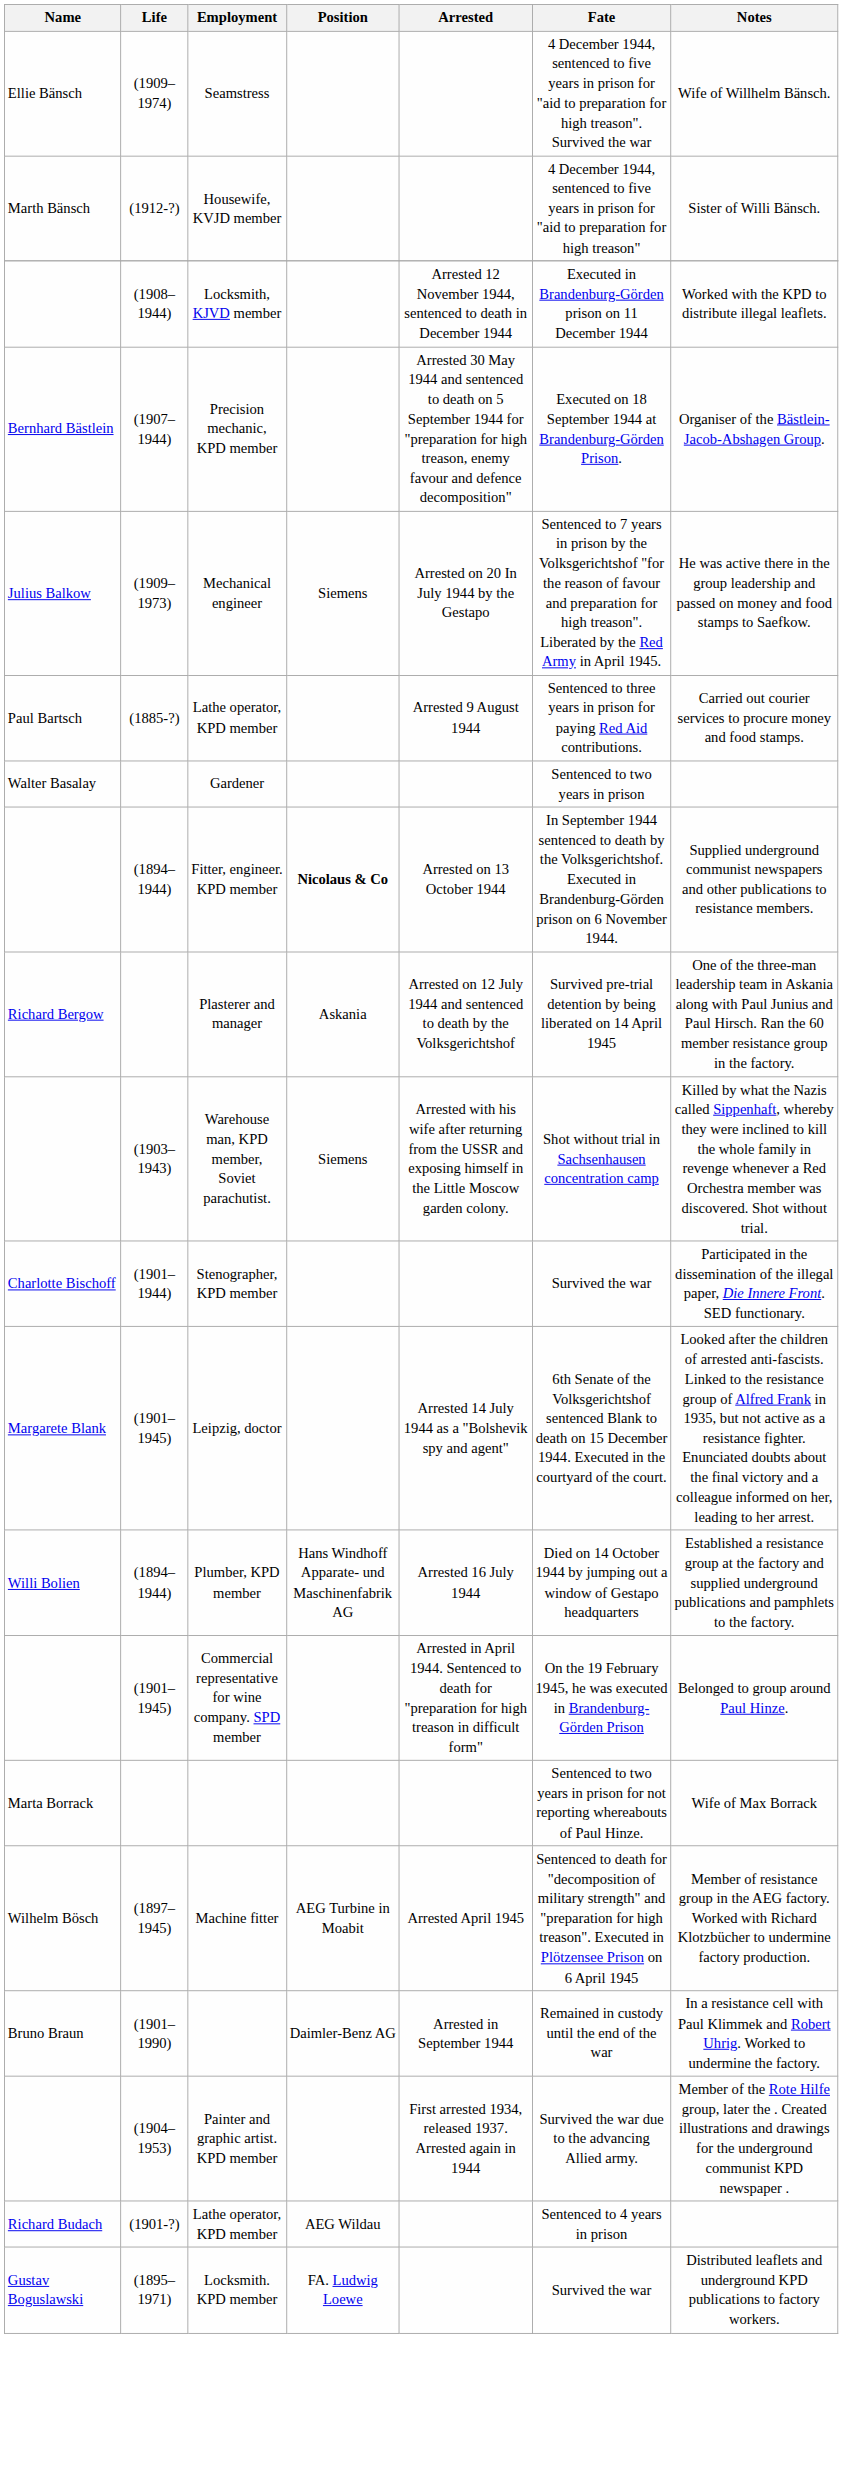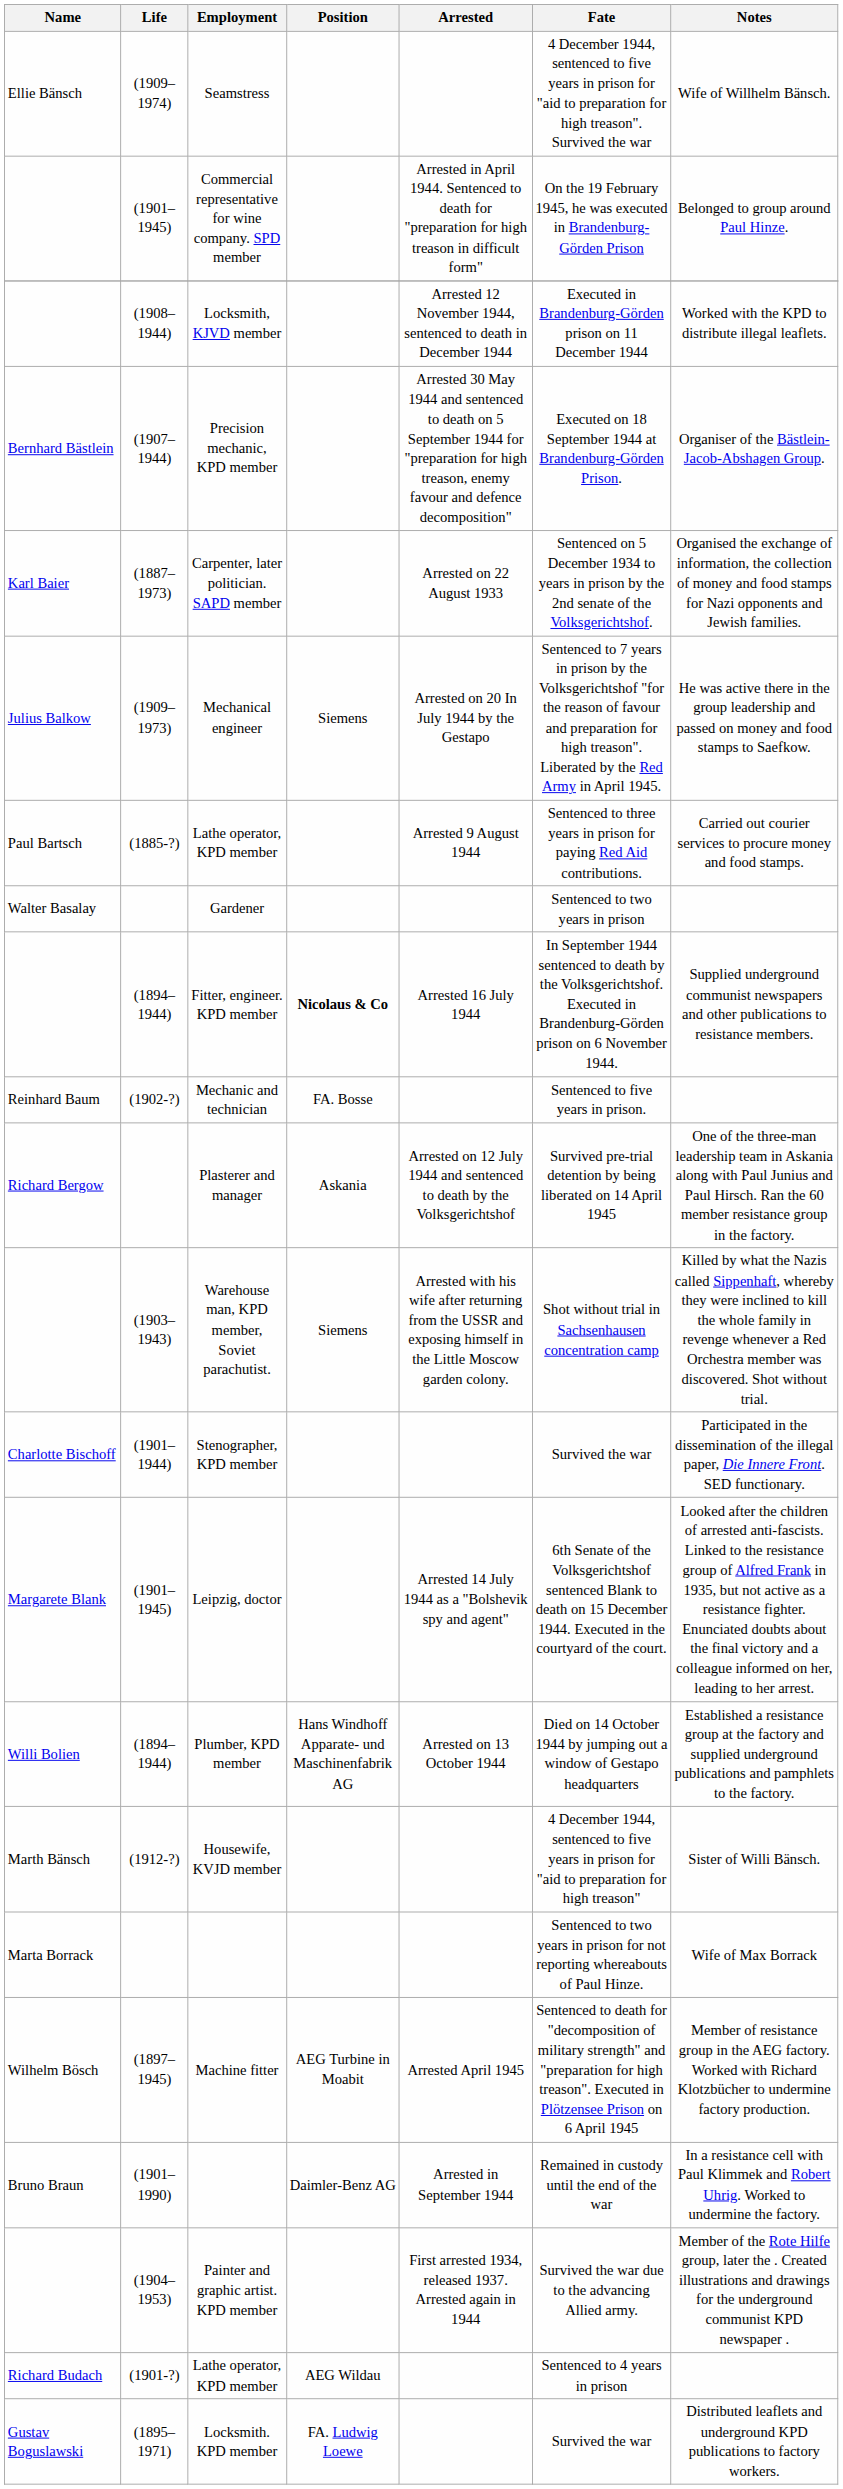rows swapped: Housewife, KVJD member <-> Commercial representative for wine company. SPD member
+ row: Karl Baier | (1887–1973) | Carpenter, later politician. SAPD member | Arrested on 22 August 1933 | Sentenced on 5 December 1934 to years in prison by the 2nd senate of the Volksgerichtshof. | Organised the exchange of information, the collection of money and food stamps for Nazi opponents and Jewish families.
Fitter, engineer. KPD member | Arrested: Arrested on 13 October 1944 -> Arrested 16 July 1944
+ row: Reinhard Baum | (1902-?) | Mechanic and technician | FA. Bosse | Sentenced to five years in prison.
Plumber, KPD member | Arrested: Arrested 16 July 1944 -> Arrested on 13 October 1944
